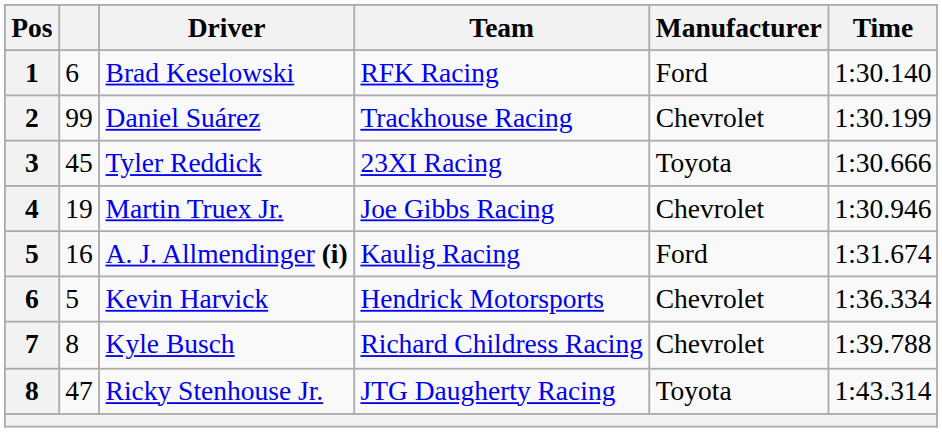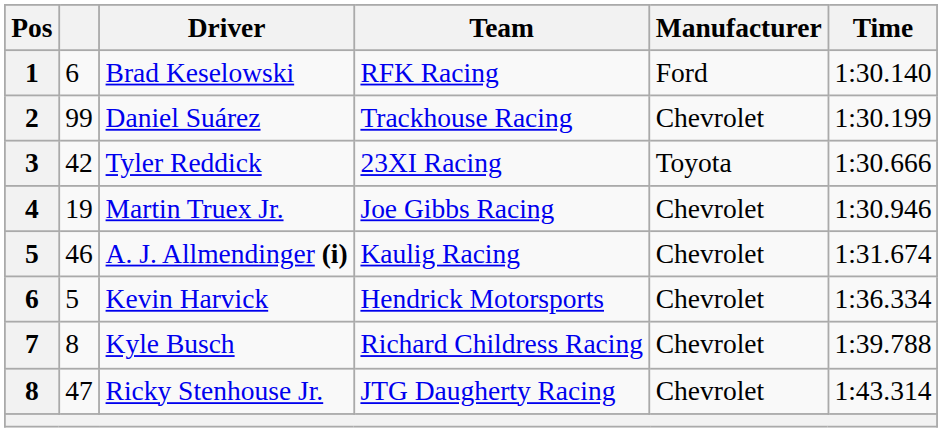Tyler Reddick | column 2: 45 -> 42
A. J. Allmendinger (i) | column 2: 16 -> 46
A. J. Allmendinger (i) | Manufacturer: Ford -> Chevrolet
Ricky Stenhouse Jr. | Manufacturer: Toyota -> Chevrolet
